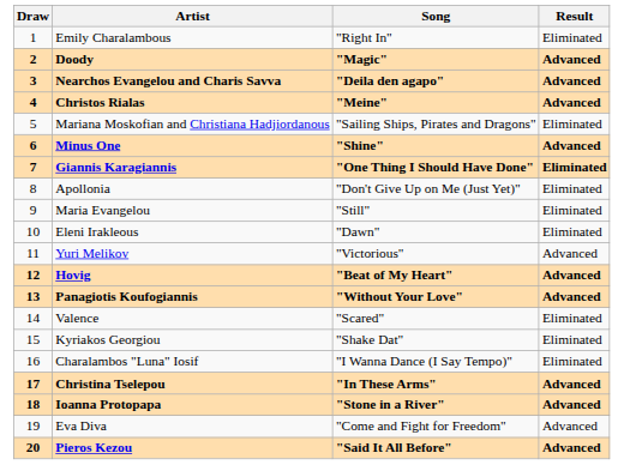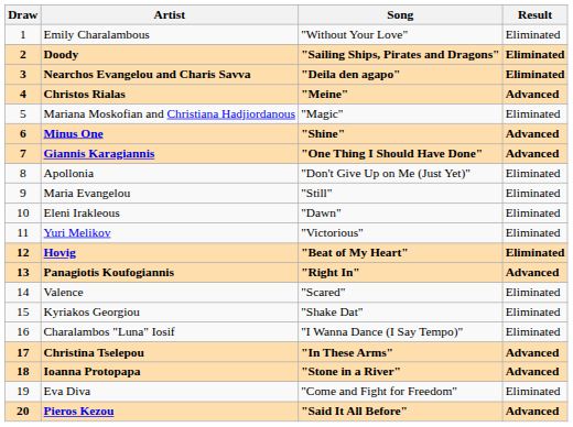Emily Charalambous | Song: "Right In" -> "Without Your Love"
Doody | Song: "Magic" -> "Sailing Ships, Pirates and Dragons"
Doody | Result: Advanced -> Eliminated
Nearchos Evangelou and Charis Savva | Result: Advanced -> Eliminated
Mariana Moskofian and Christiana Hadjiordanous | Song: "Sailing Ships, Pirates and Dragons" -> "Magic"
Giannis Karagiannis | Result: Eliminated -> Advanced
Yuri Melikov | Result: Advanced -> Eliminated
Hovig | Result: Advanced -> Eliminated
Panagiotis Koufogiannis | Song: "Without Your Love" -> "Right In"
Eva Diva | Result: Advanced -> Eliminated
